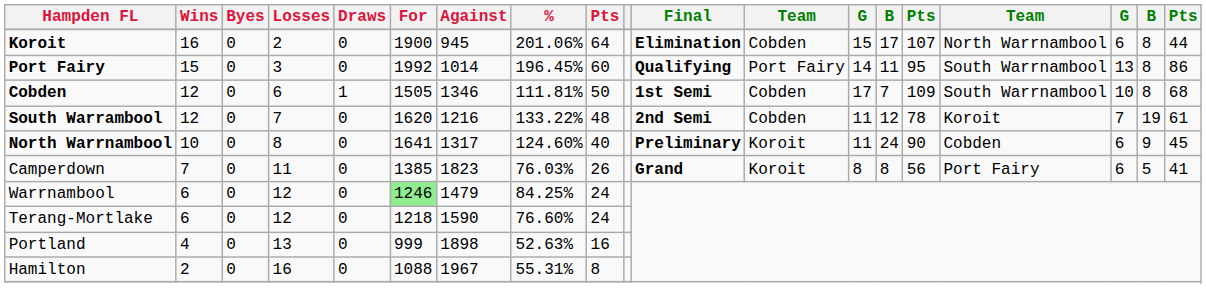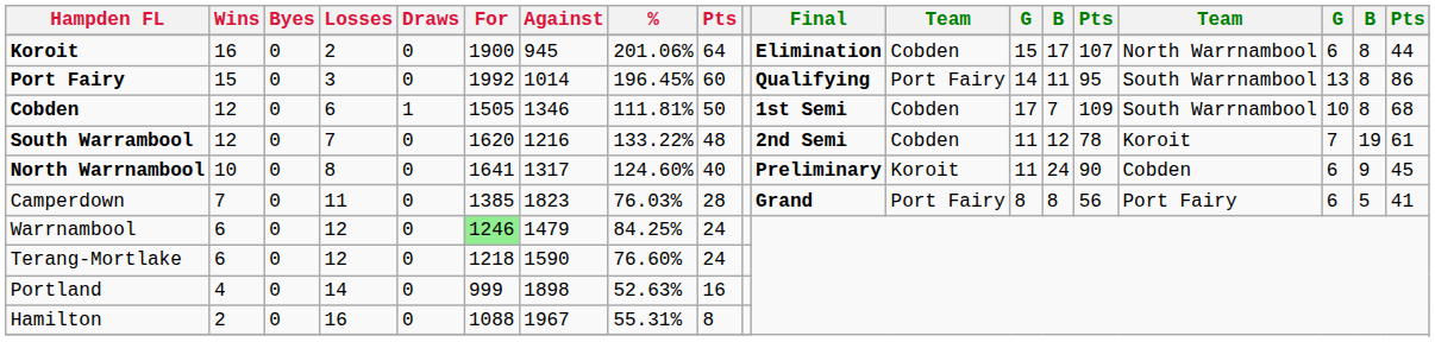Camperdown | column 9: 26 -> 28
Camperdown | column 12: Koroit -> Port Fairy
Portland | Losses: 13 -> 14
